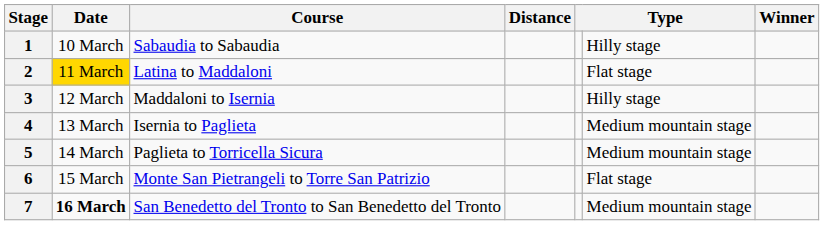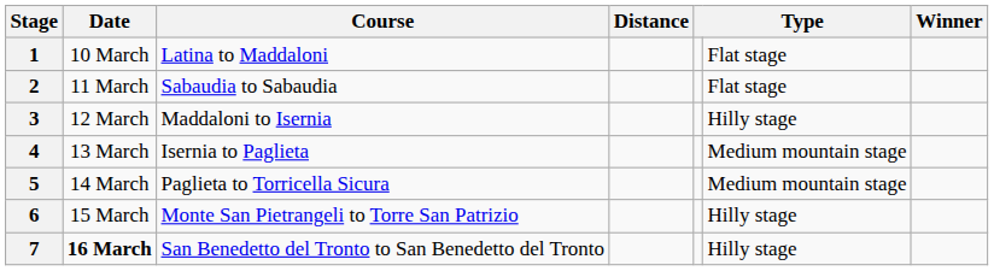1 | Course: Sabaudia to Sabaudia -> Latina to Maddaloni
1 | column 6: Hilly stage -> Flat stage
2 | Date: gold background -> no background
2 | Course: Latina to Maddaloni -> Sabaudia to Sabaudia
6 | column 6: Flat stage -> Hilly stage
7 | column 6: Medium mountain stage -> Hilly stage
